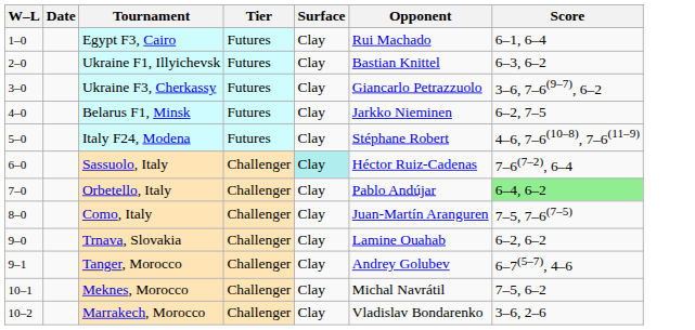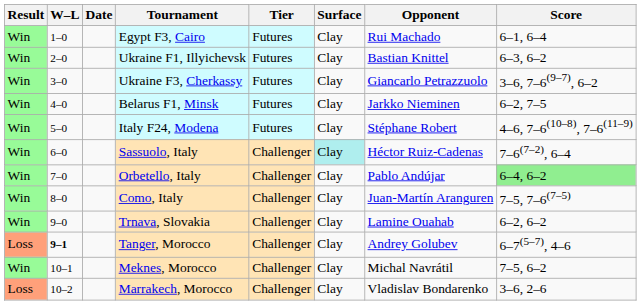+ column: Result | Win | Win | Win | Win | Win | Win | Win | Win | Win | Loss | Win | Loss
Tanger, Morocco | W–L: normal -> bold
